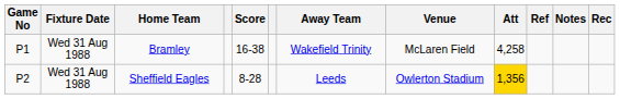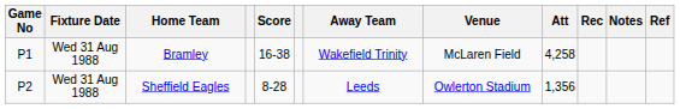columns swapped: Rec <-> Ref
Sheffield Eagles | Att: gold background -> no background
